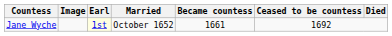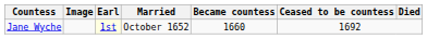Jane Wyche | Became countess: 1661 -> 1660
